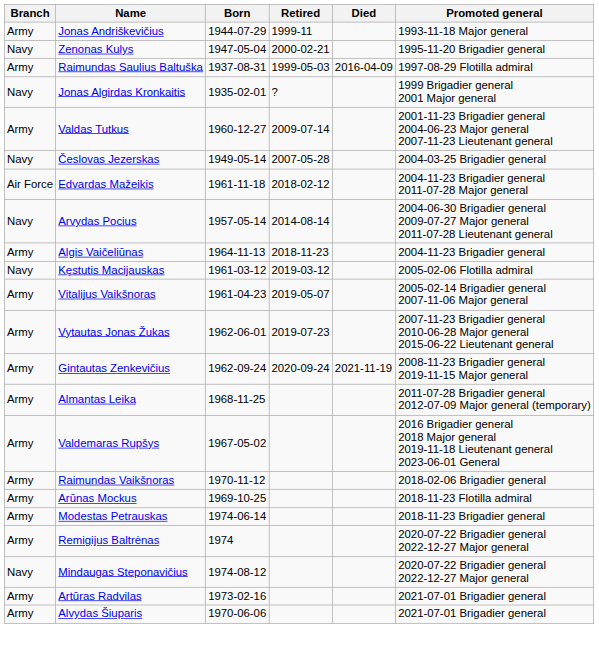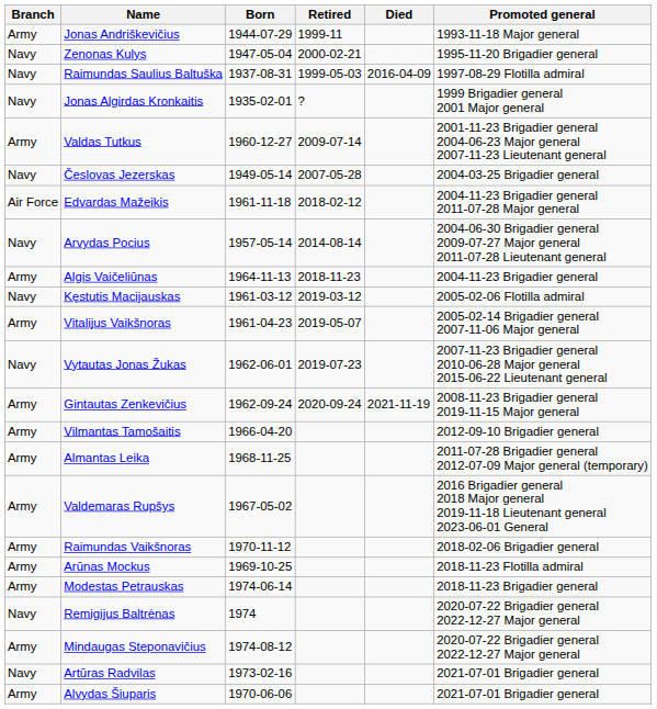Raimundas Saulius Baltuška | Branch: Army -> Navy
Vytautas Jonas Žukas | Branch: Army -> Navy
+ row: Army | Vilmantas Tamošaitis | 1966-04-20 | 2012-09-10 Brigadier general
Remigijus Baltrėnas | Branch: Army -> Navy
Mindaugas Steponavičius | Branch: Navy -> Army
Artūras Radvilas | Branch: Army -> Navy
